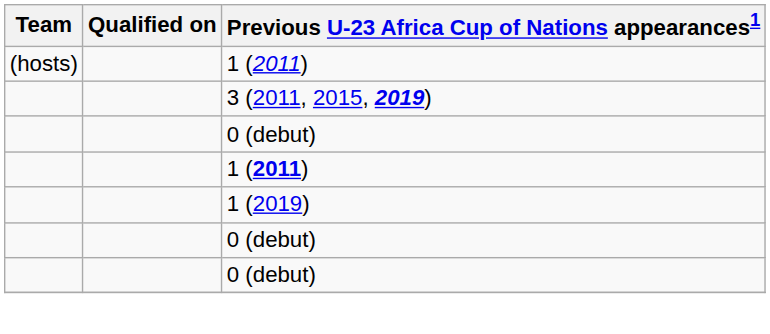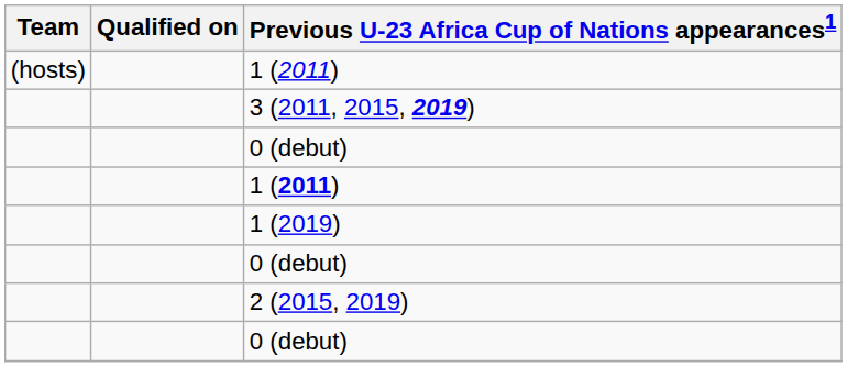+ row: 2 (2015, 2019)
